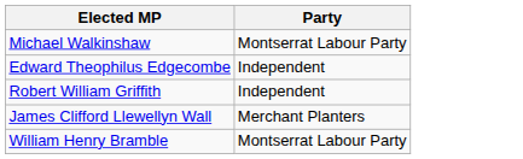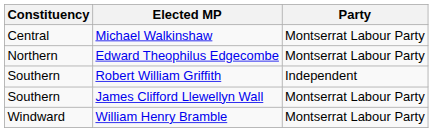+ column: Constituency | Central | Northern | Southern | Southern | Windward
Edward Theophilus Edgecombe | Party: Independent -> Montserrat Labour Party
James Clifford Llewellyn Wall | Party: Merchant Planters -> Montserrat Labour Party
